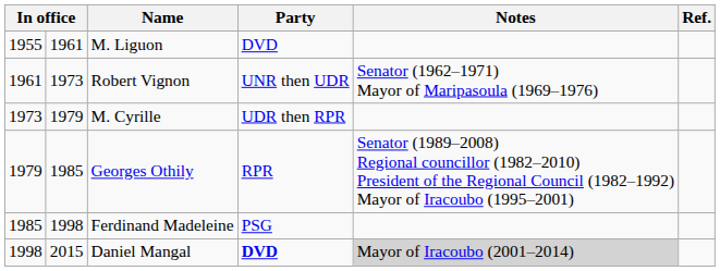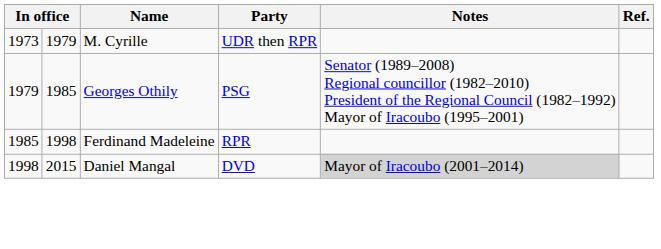- row: 1955 | 1961 | M. Liguon | DVD
- row: 1961 | 1973 | Robert Vignon | UNR then UDR | Senator (1962–1971) Mayor of Maripasoula (1969–1976)
Georges Othily | Party: RPR -> PSG
Ferdinand Madeleine | Party: PSG -> RPR
Daniel Mangal | Party: bold -> normal
